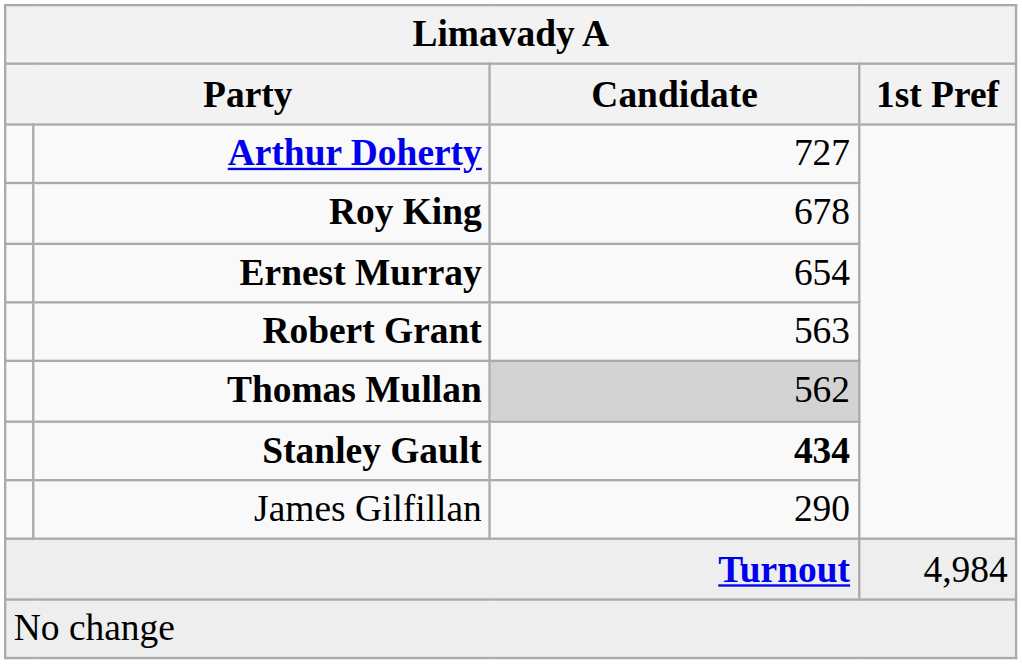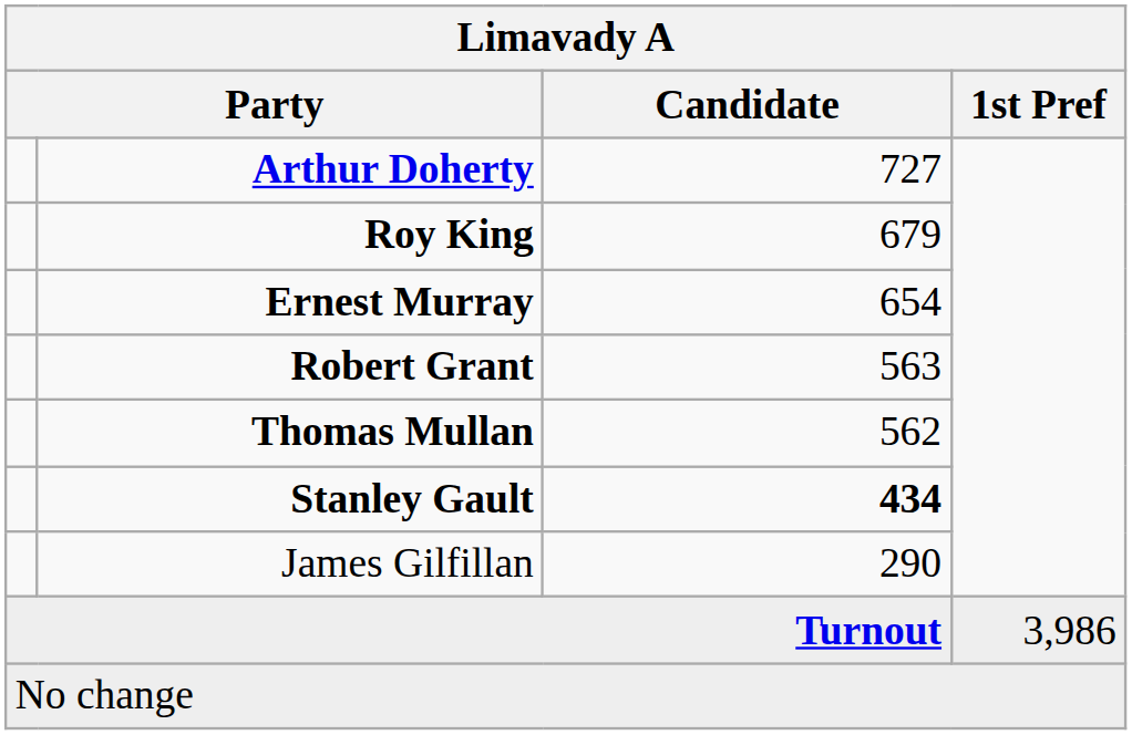Roy King | Candidate: 678 -> 679
Thomas Mullan | Candidate: lightgrey background -> no background
Turnout | 1st Pref: 4,984 -> 3,986
